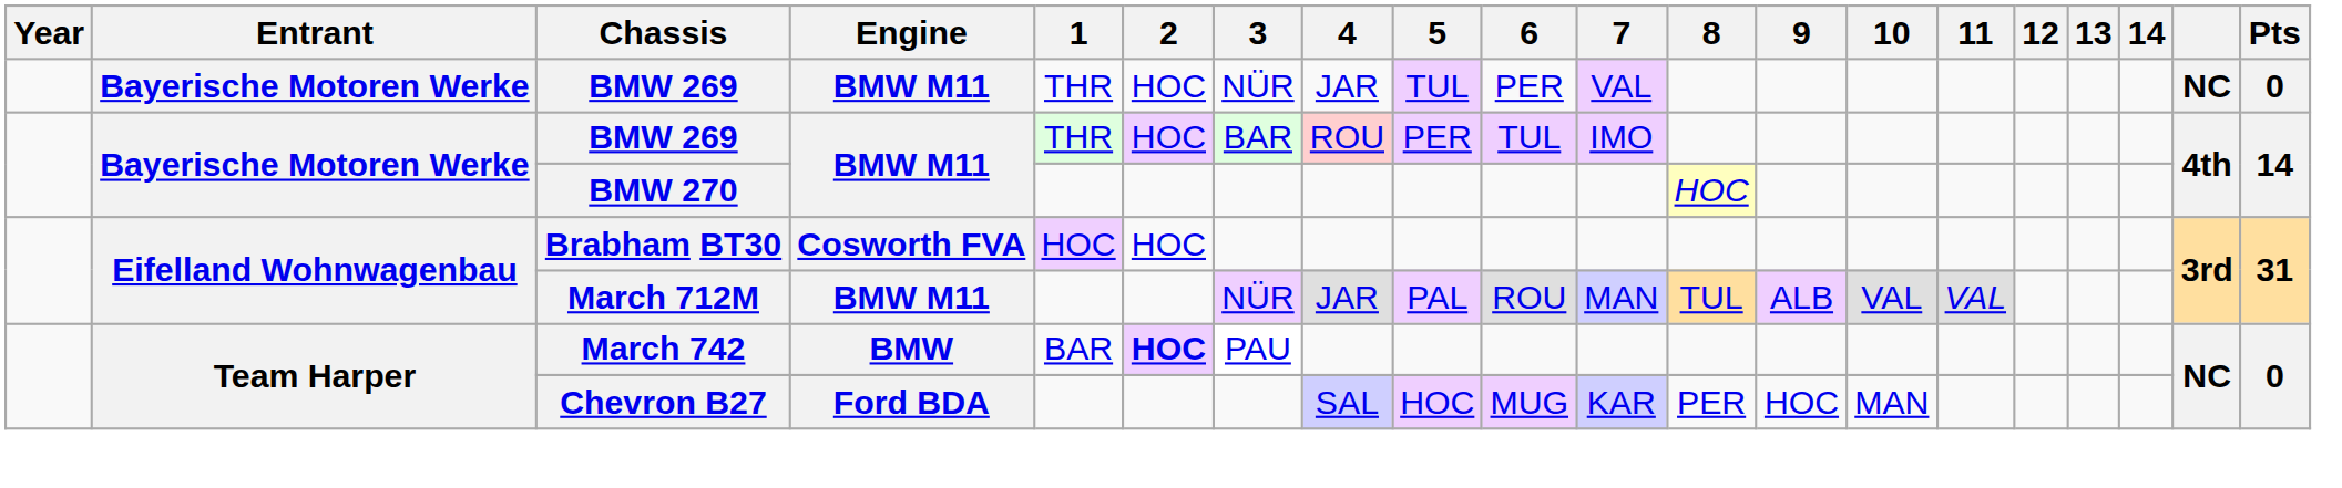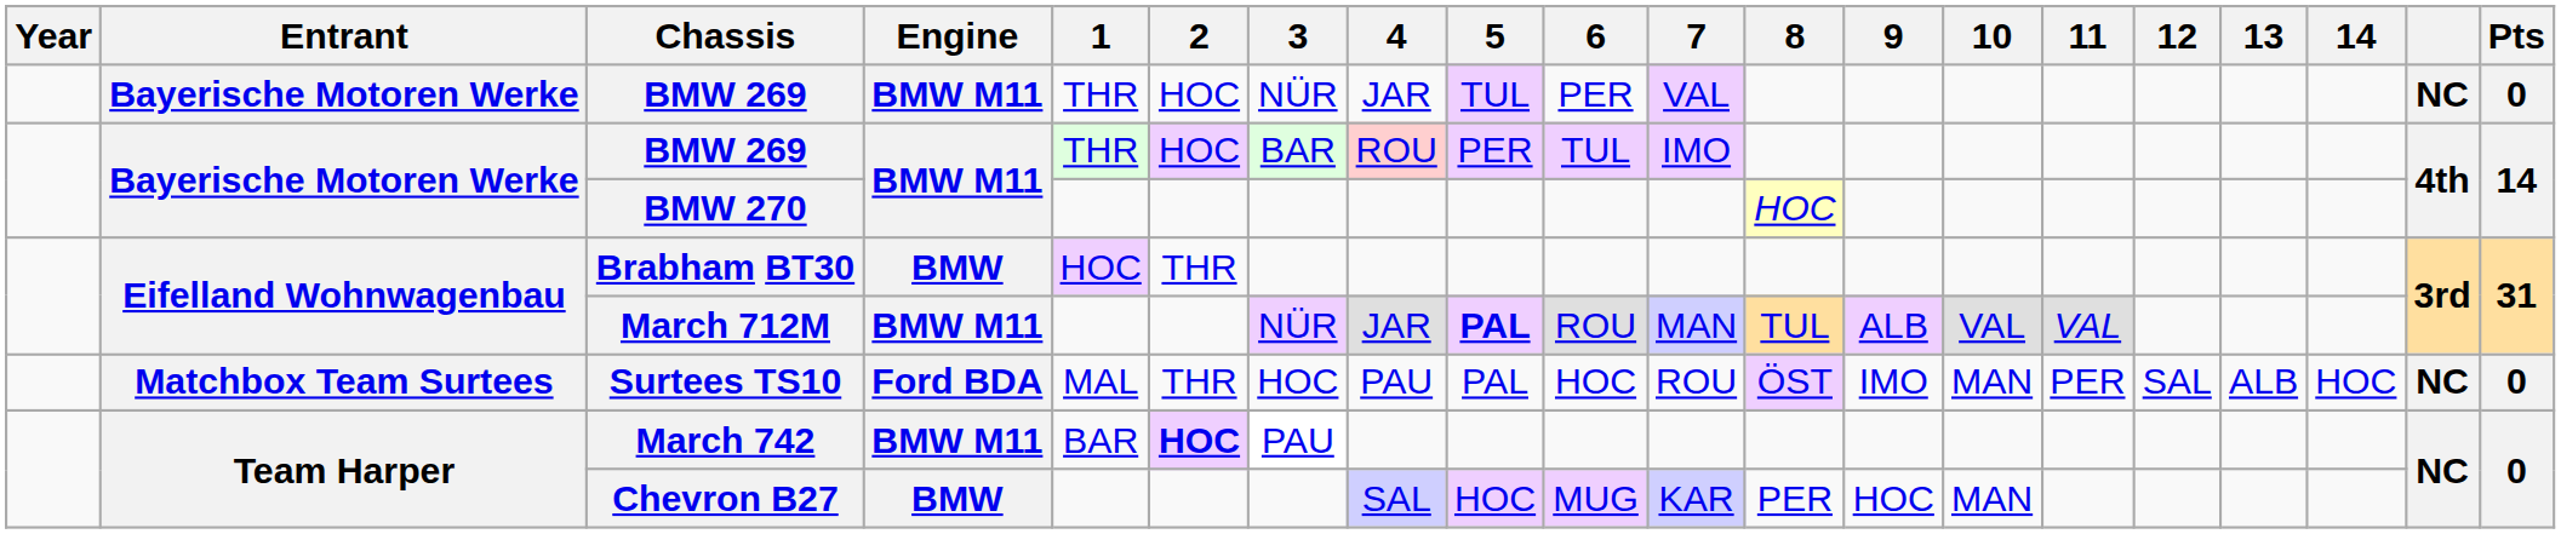Brabham BT30 | Engine: Cosworth FVA -> BMW
Brabham BT30 | 2: HOC -> THR
March 712M | 5: normal -> bold
+ row: Matchbox Team Surtees | Surtees TS10 | Ford BDA | MAL | THR | HOC | PAU | PAL | HOC | ROU | ÖST | IMO | MAN | PER | SAL | ALB | HOC | NC | 0
March 742 | Engine: BMW -> BMW M11
Chevron B27 | Engine: Ford BDA -> BMW
